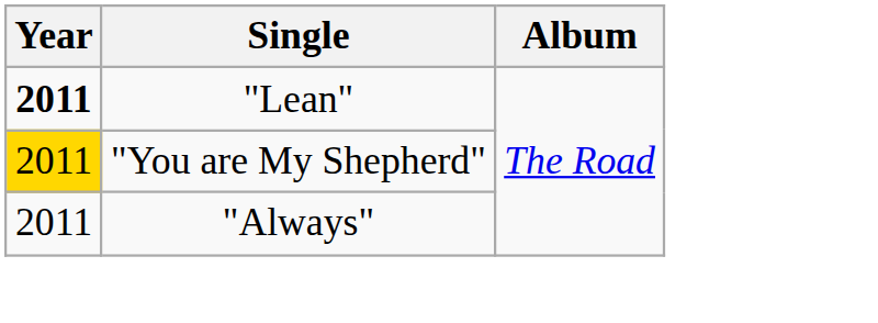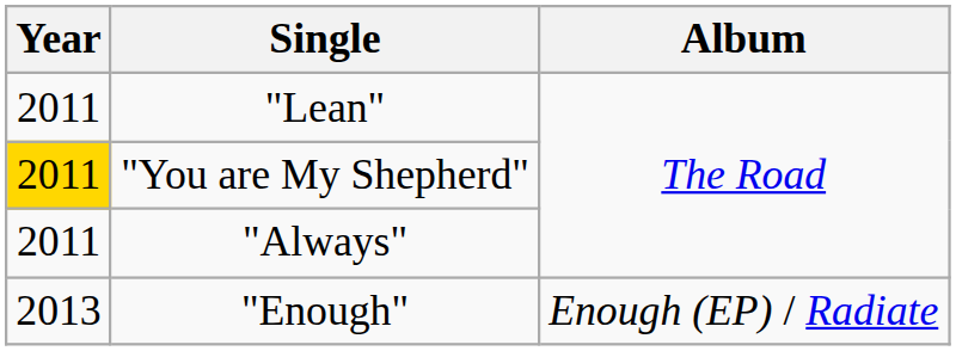"Lean" | Year: bold -> normal
+ row: 2013 | "Enough" | Enough (EP) / Radiate
